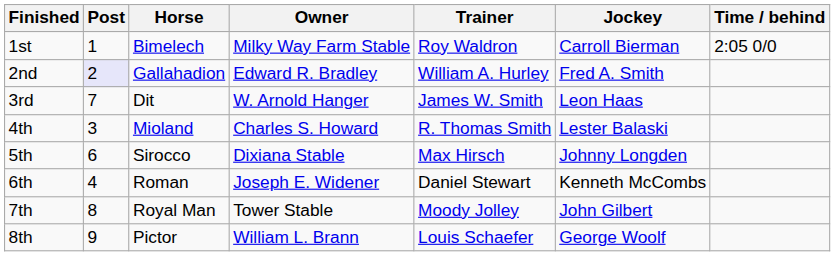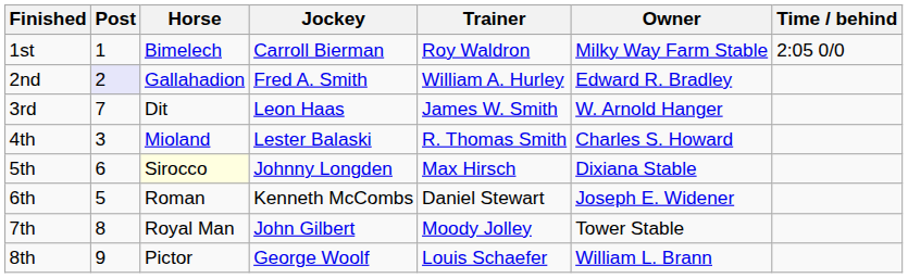columns swapped: Jockey <-> Owner
5th | Horse: no background -> lightyellow background
6th | Post: 4 -> 5
